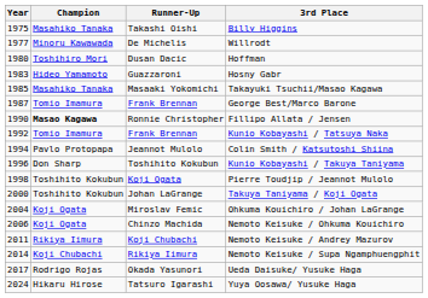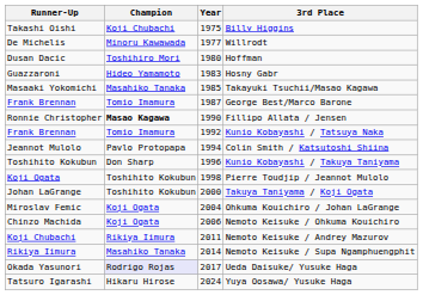columns swapped: Year <-> Runner-Up
Billy Higgins | Champion: Masahiko Tanaka -> Koji Chubachi
Nemoto Keisuke / Supa Ngamphuengphit | Champion: Koji Chubachi -> Masahiko Tanaka
Ueda Daisuke/ Yusuke Haga | Champion: no background -> lavender background
